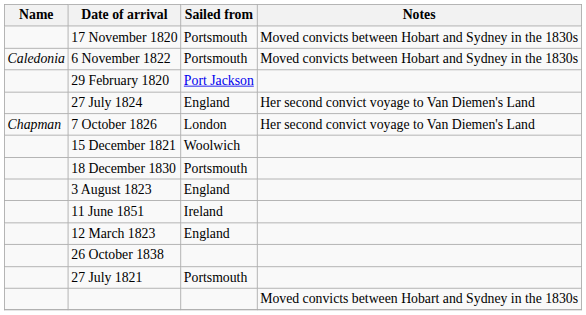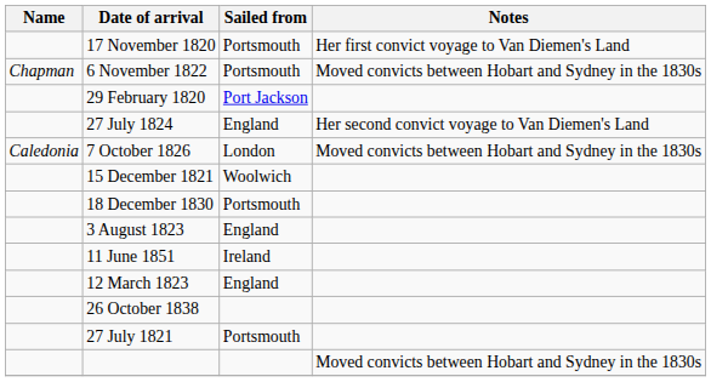17 November 1820 | Notes: Moved convicts between Hobart and Sydney in the 1830s -> Her first convict voyage to Van Diemen's Land
6 November 1822 | Name: Caledonia -> Chapman
7 October 1826 | Name: Chapman -> Caledonia
7 October 1826 | Notes: Her second convict voyage to Van Diemen's Land -> Moved convicts between Hobart and Sydney in the 1830s
